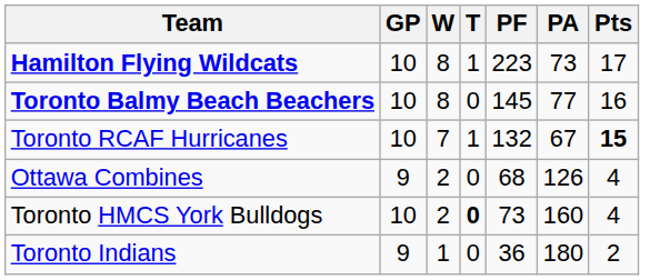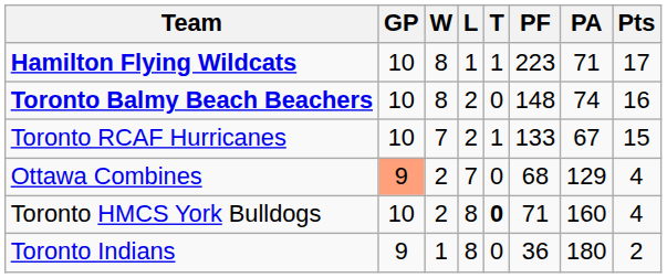+ column: L | 1 | 2 | 2 | 7 | 8 | 8
Hamilton Flying Wildcats | PA: 73 -> 71
Toronto Balmy Beach Beachers | PF: 145 -> 148
Toronto Balmy Beach Beachers | PA: 77 -> 74
Toronto RCAF Hurricanes | PF: 132 -> 133
Toronto RCAF Hurricanes | Pts: bold -> normal
Ottawa Combines | GP: no background -> lightsalmon background
Ottawa Combines | PA: 126 -> 129
Toronto HMCS York Bulldogs | PF: 73 -> 71
